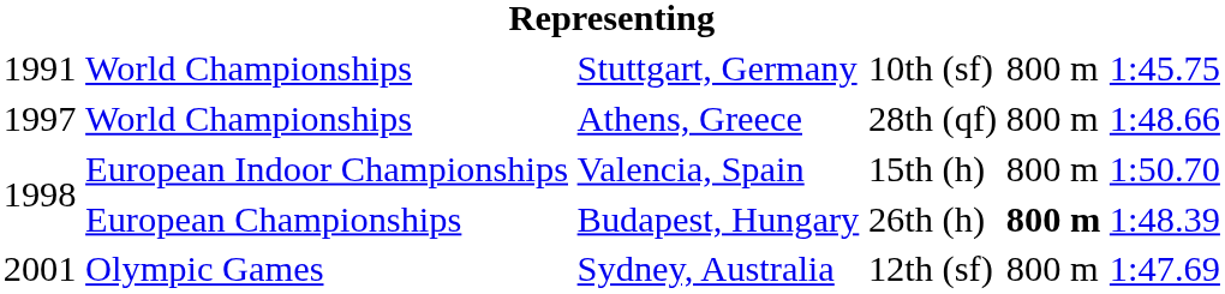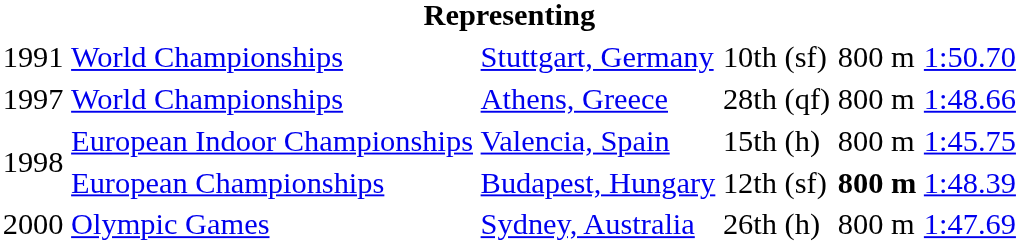Stuttgart, Germany | column 6: 1:45.75 -> 1:50.70
Valencia, Spain | column 6: 1:50.70 -> 1:45.75
Budapest, Hungary | column 4: 26th (h) -> 12th (sf)
Sydney, Australia | column 1: 2001 -> 2000
Sydney, Australia | column 4: 12th (sf) -> 26th (h)
